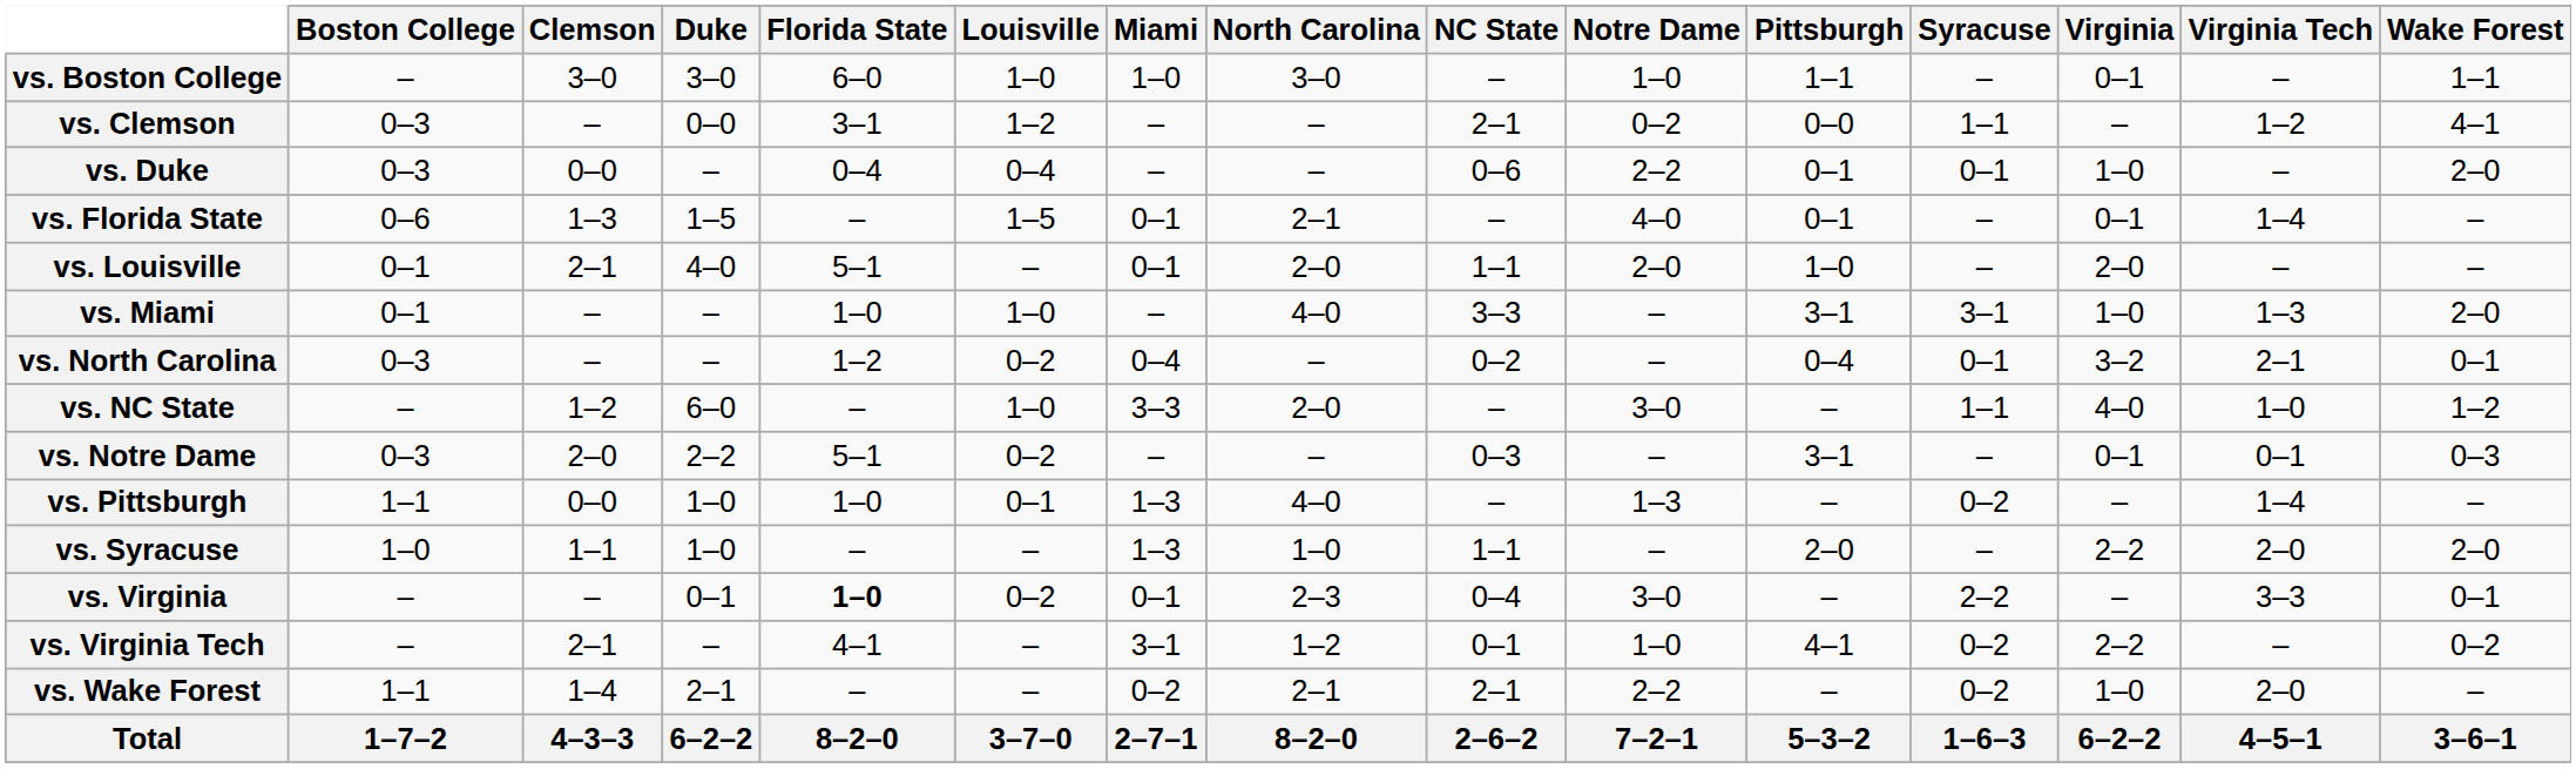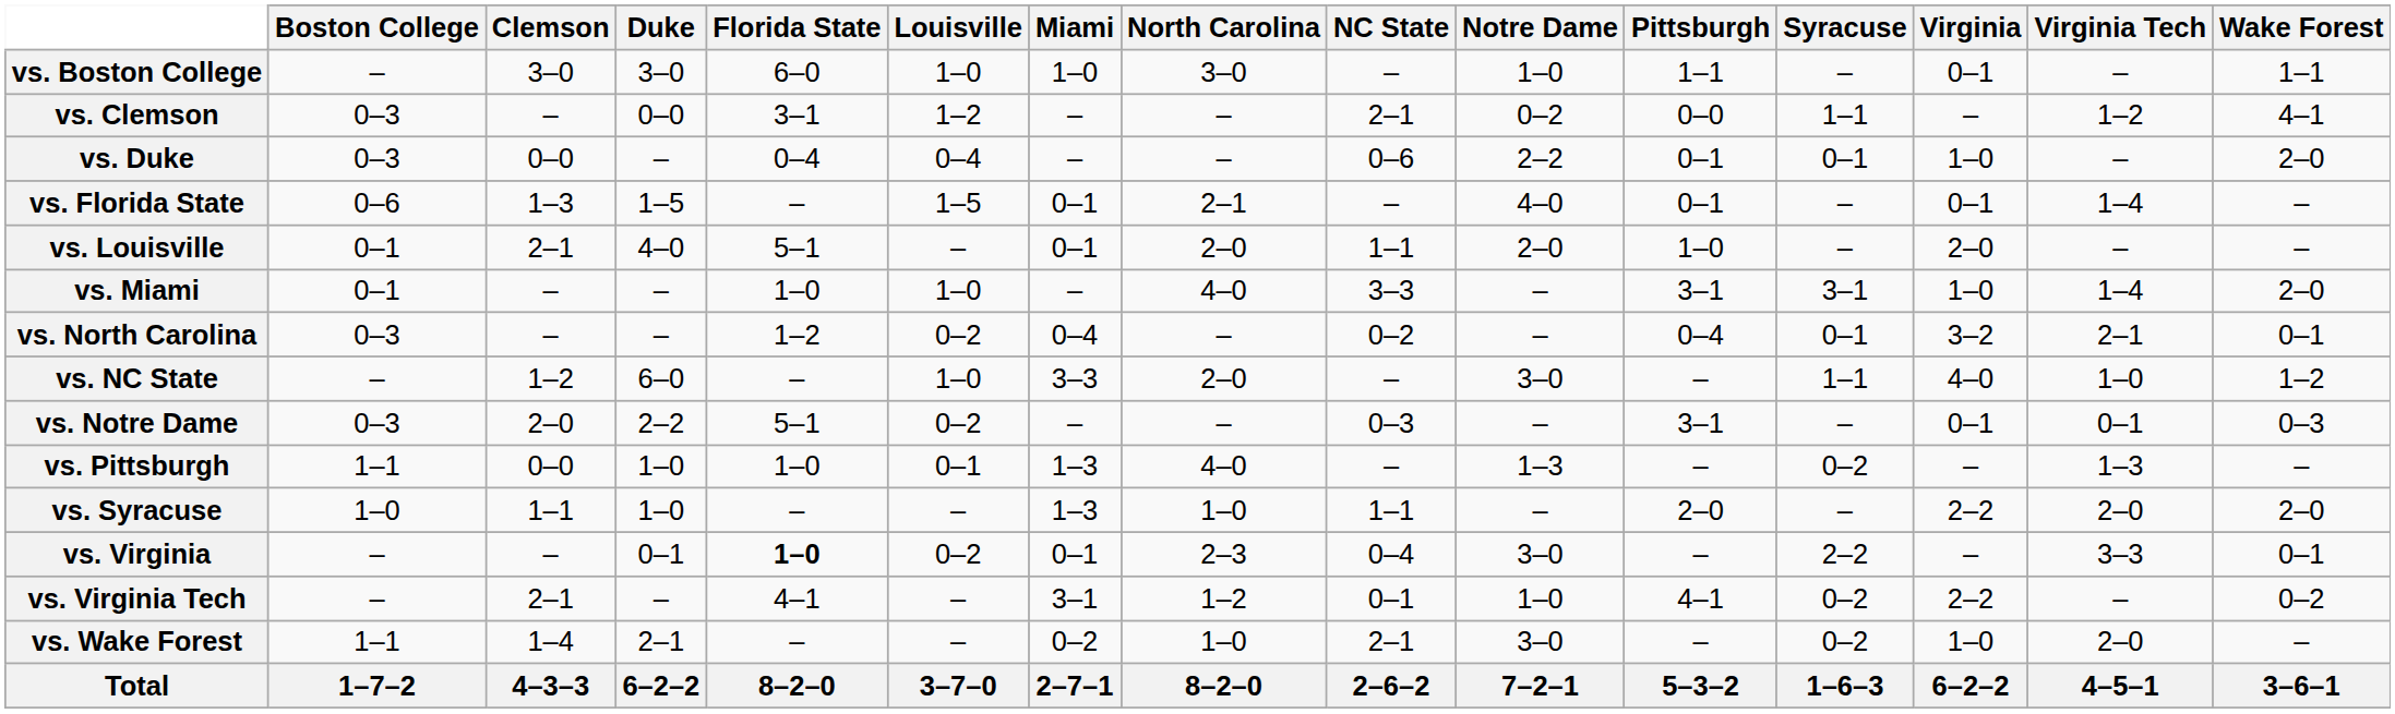vs. Miami | Virginia Tech: 1–3 -> 1–4
vs. Pittsburgh | Virginia Tech: 1–4 -> 1–3
vs. Wake Forest | North Carolina: 2–1 -> 1–0
vs. Wake Forest | Notre Dame: 2–2 -> 3–0
